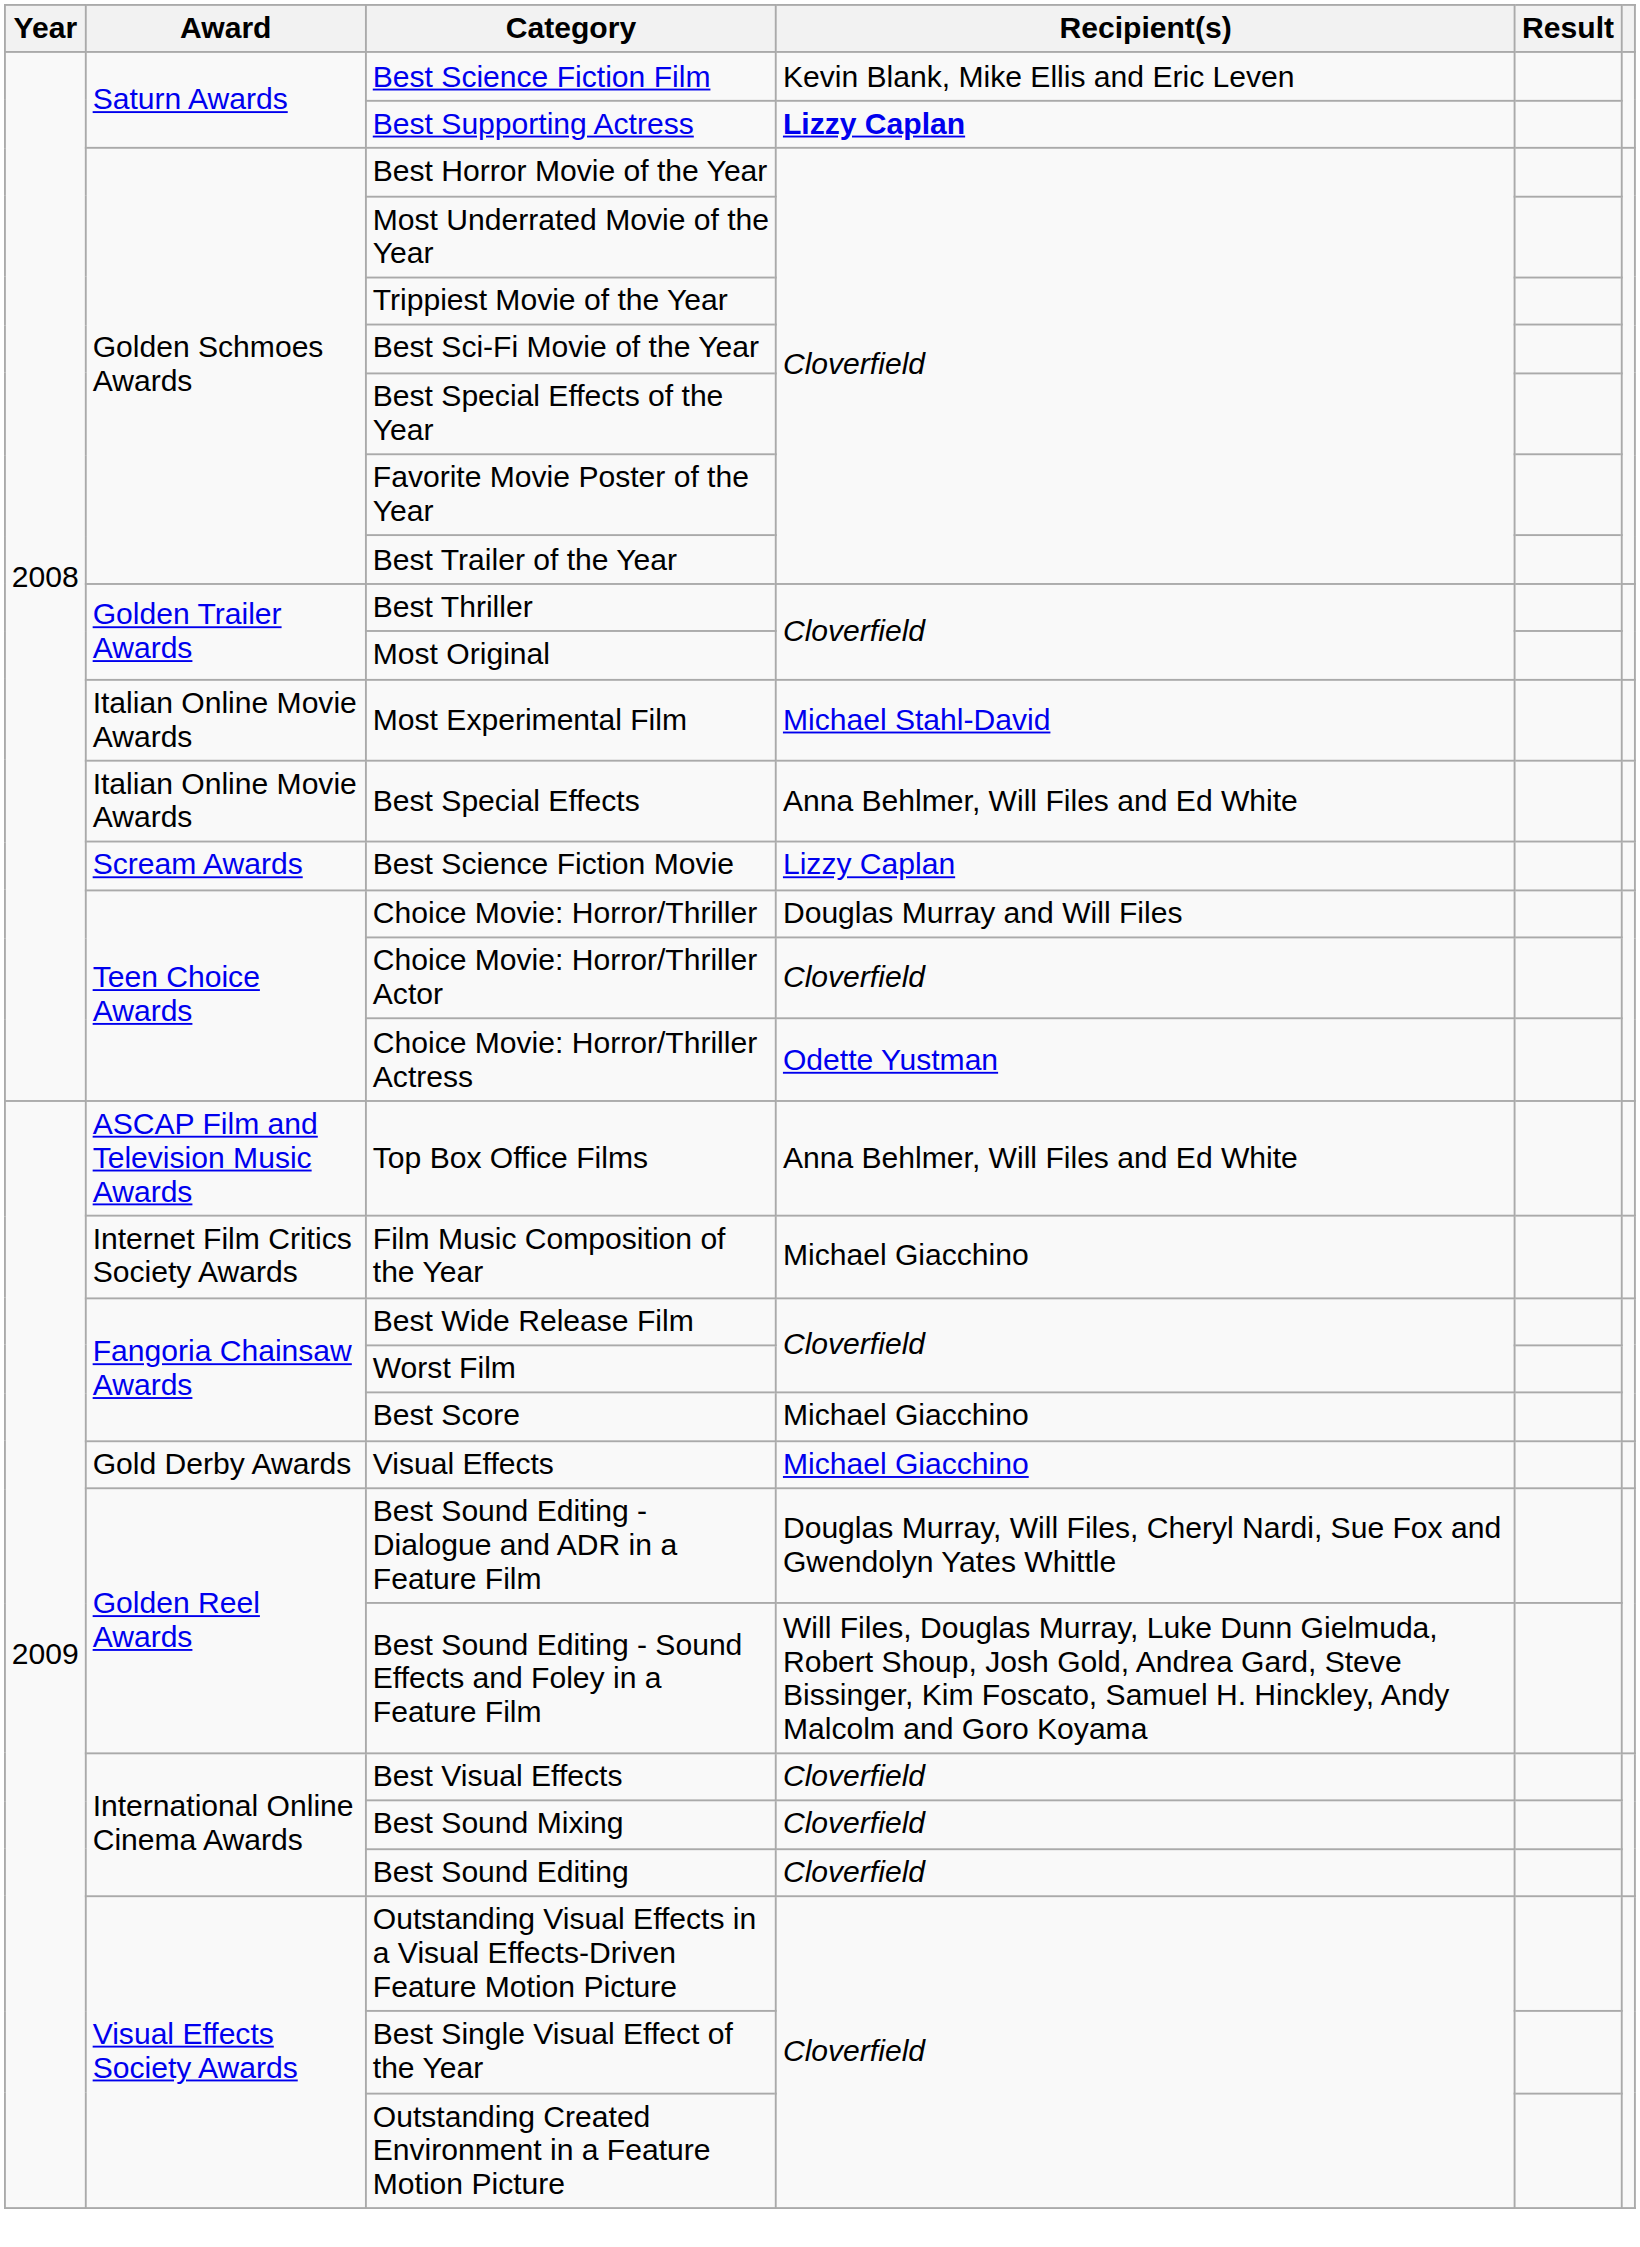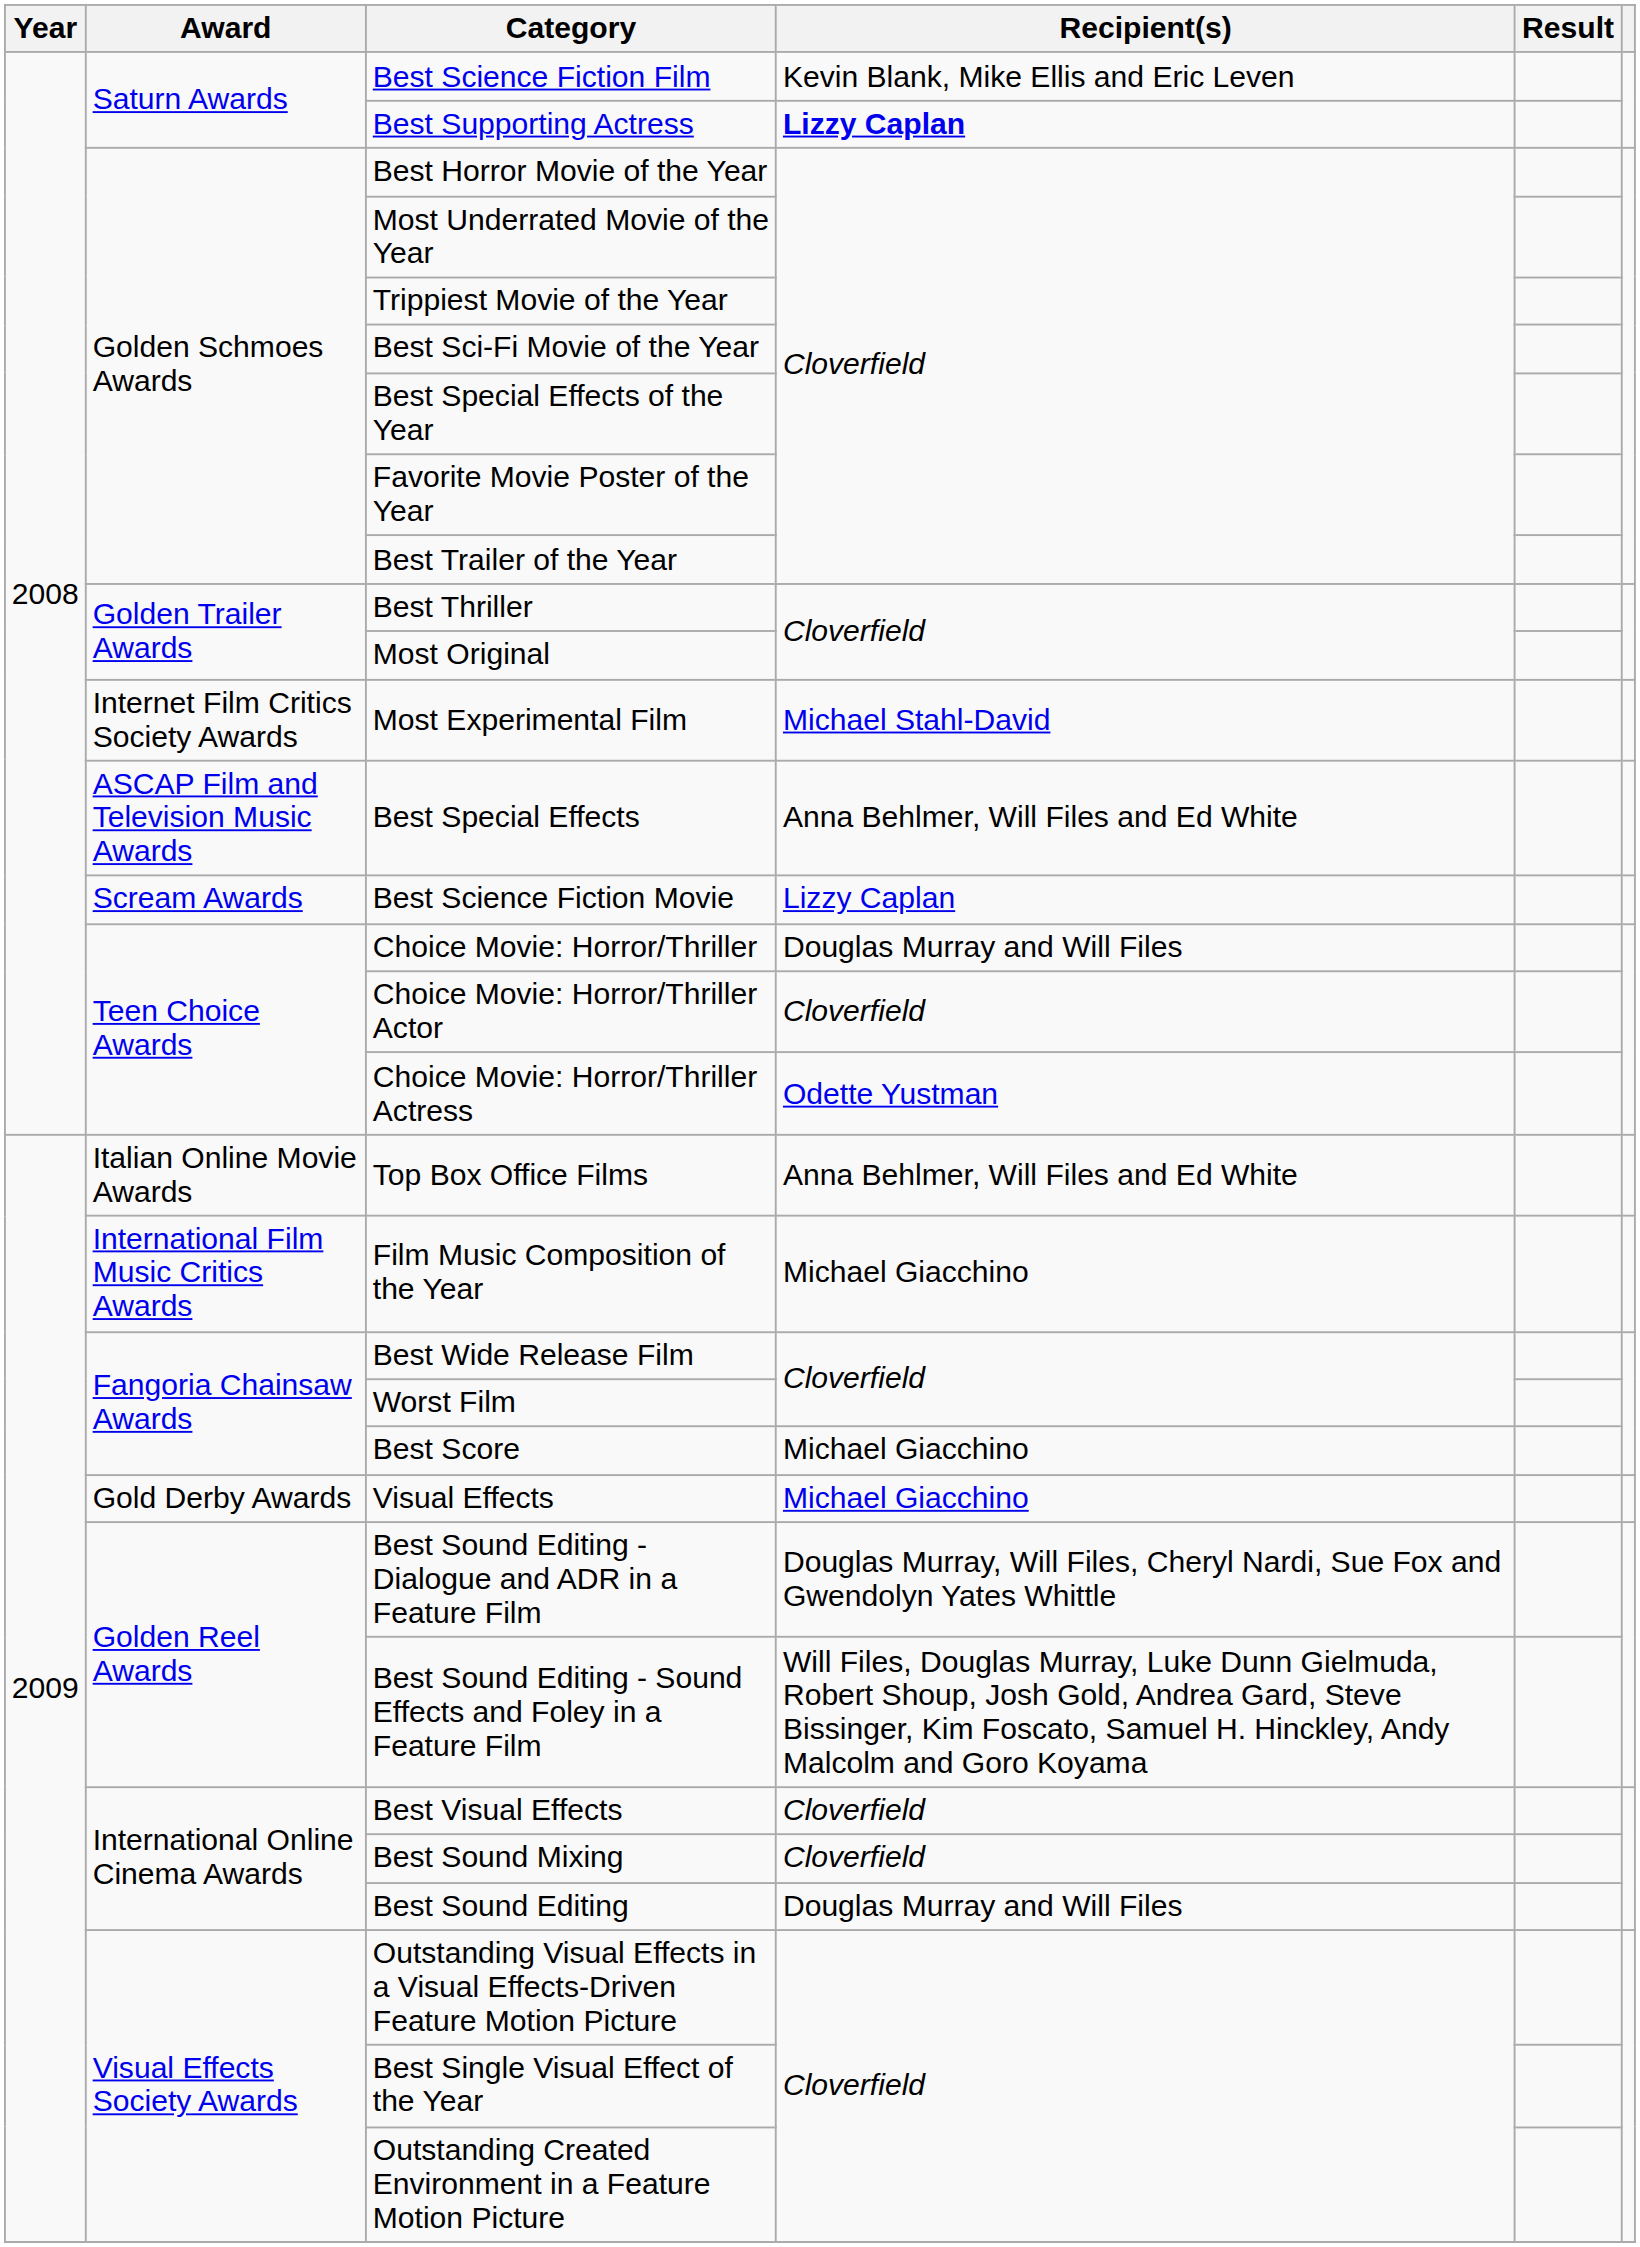Most Experimental Film | Award: Italian Online Movie Awards -> Internet Film Critics Society Awards
Best Special Effects | Award: Italian Online Movie Awards -> ASCAP Film and Television Music Awards
Top Box Office Films | Award: ASCAP Film and Television Music Awards -> Italian Online Movie Awards
Film Music Composition of the Year | Award: Internet Film Critics Society Awards -> International Film Music Critics Awards
Best Sound Editing | Recipient(s): Cloverfield -> Douglas Murray and Will Files
